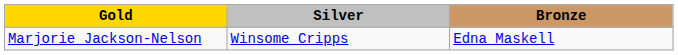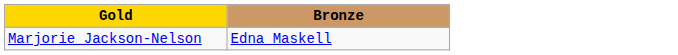- column: Silver | Winsome Cripps
